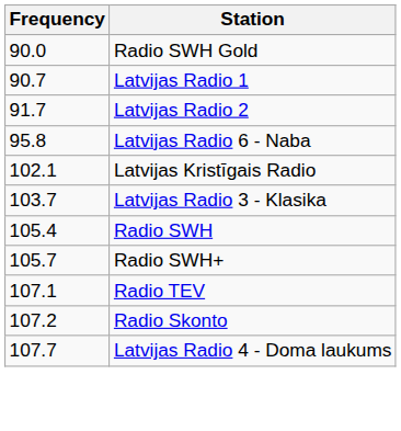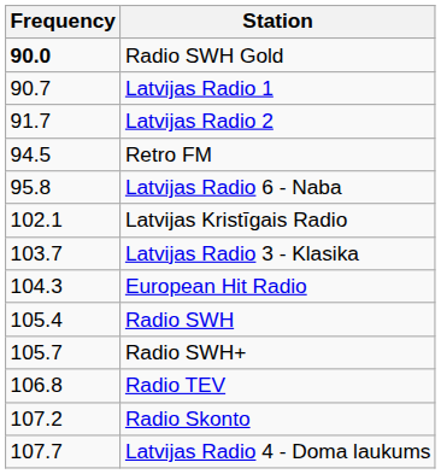Radio SWH Gold | Frequency: normal -> bold
+ row: 94.5 | Retro FM
+ row: 104.3 | European Hit Radio
Radio TEV | Frequency: 107.1 -> 106.8
